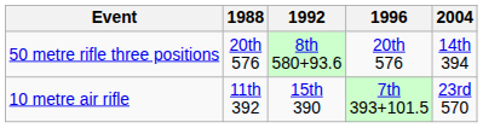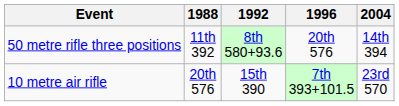50 metre rifle three positions | 1988: 20th 576 -> 11th 392
10 metre air rifle | 1988: 11th 392 -> 20th 576
